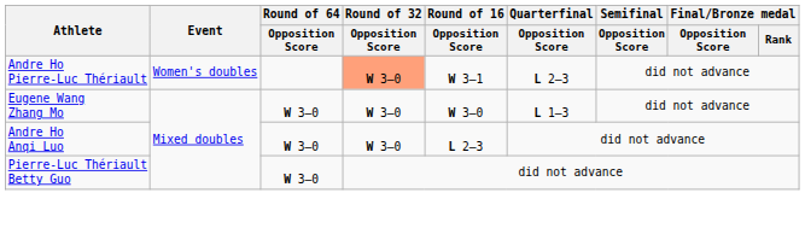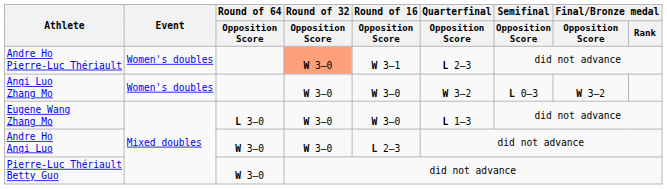+ row: Anqi Luo Zhang Mo | Women's doubles | W 3–0 | W 3–0 | W 3–2 | L 0–3 | W 3–2
Eugene Wang Zhang Mo | Round of 64 / Opposition Score: W 3–0 -> L 3–0
